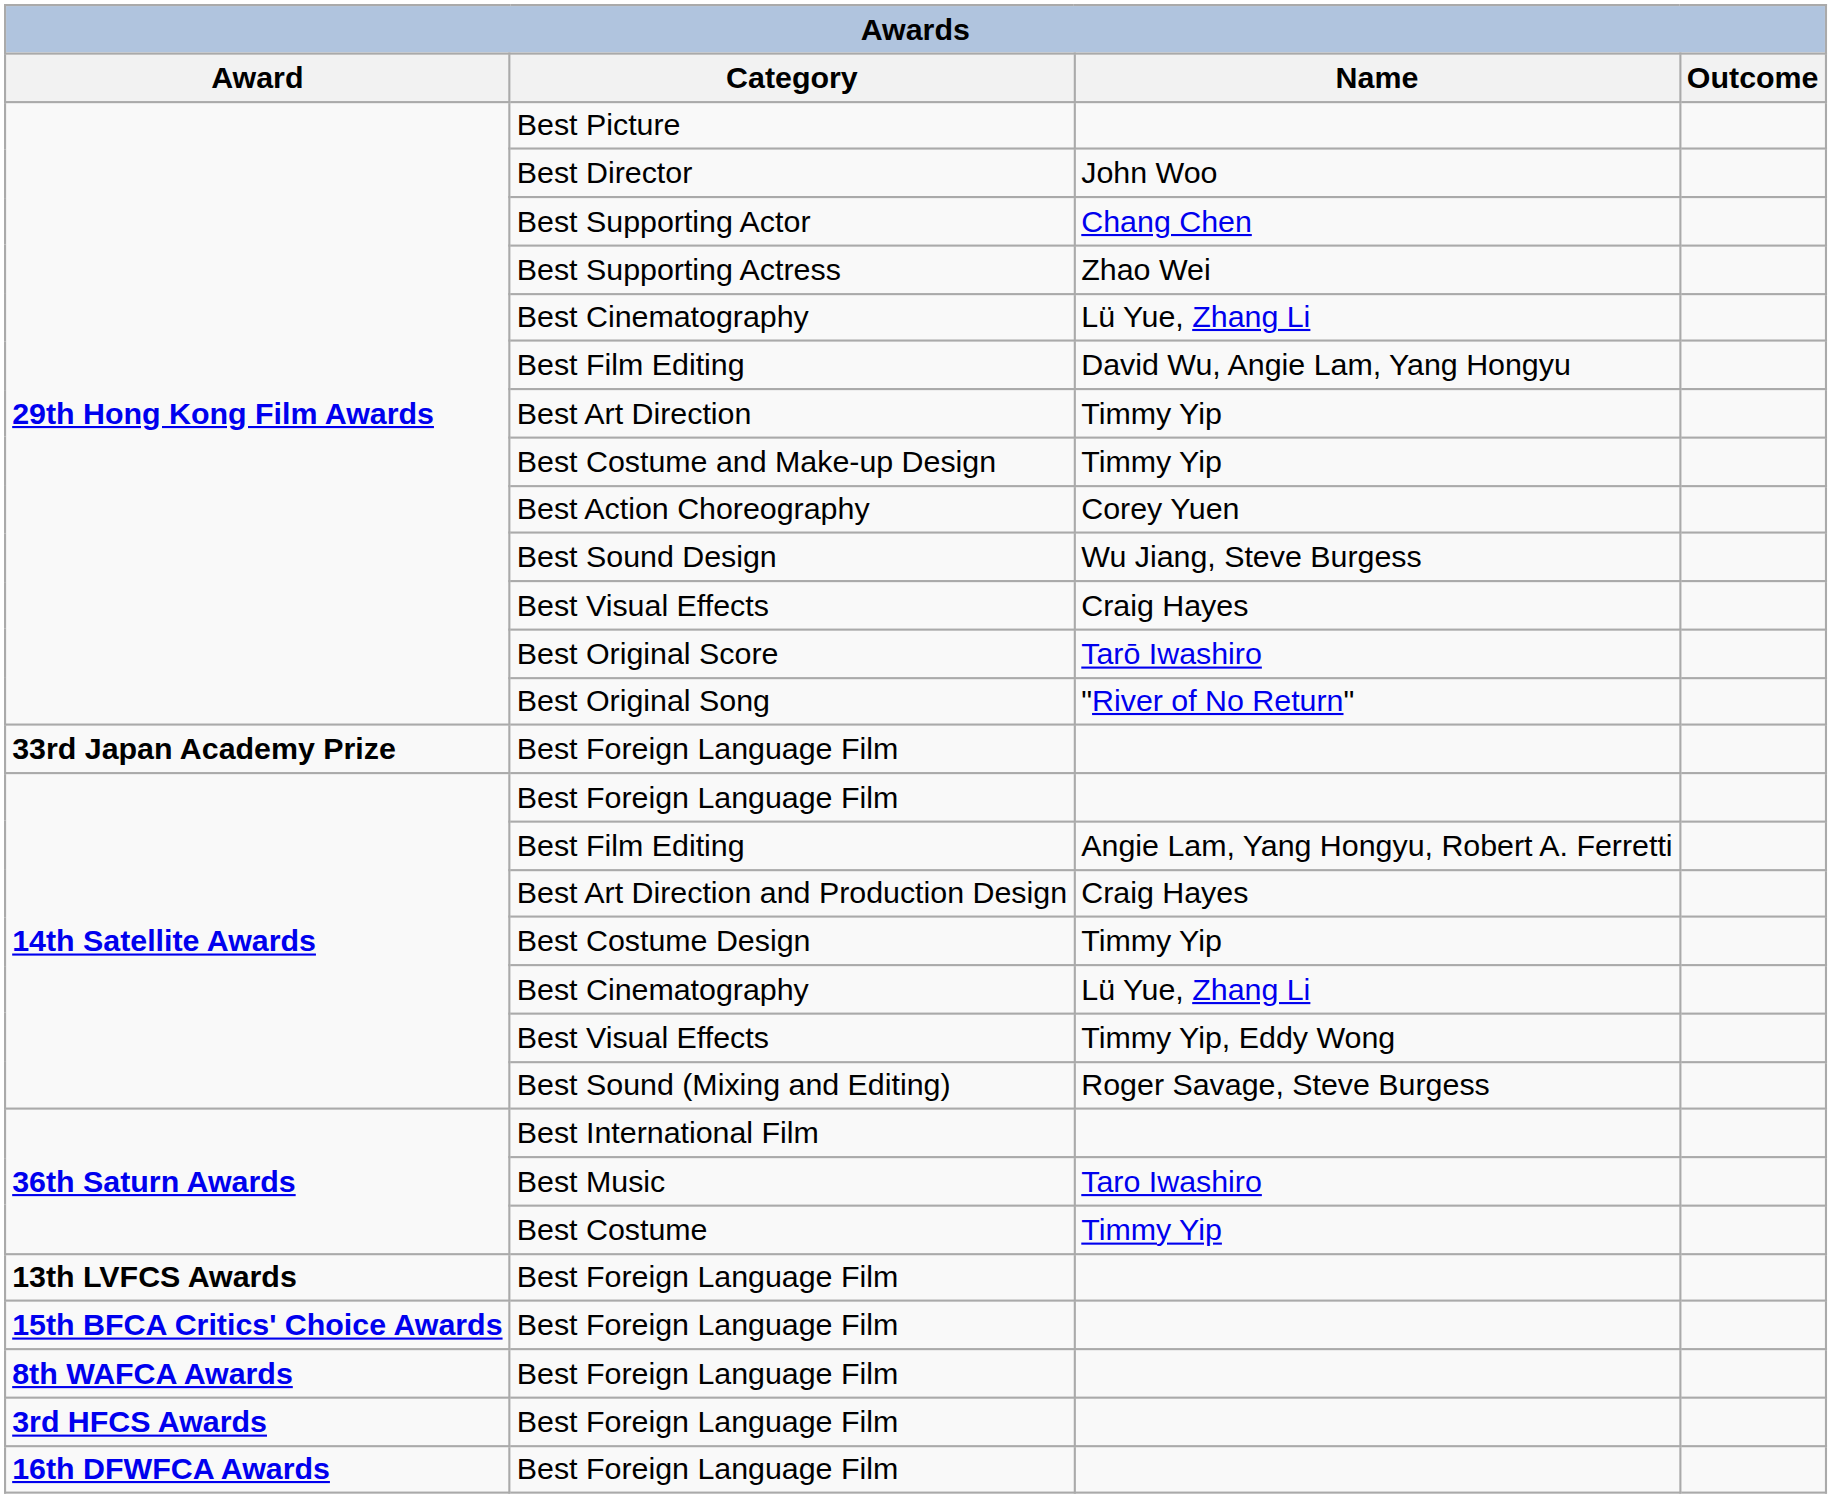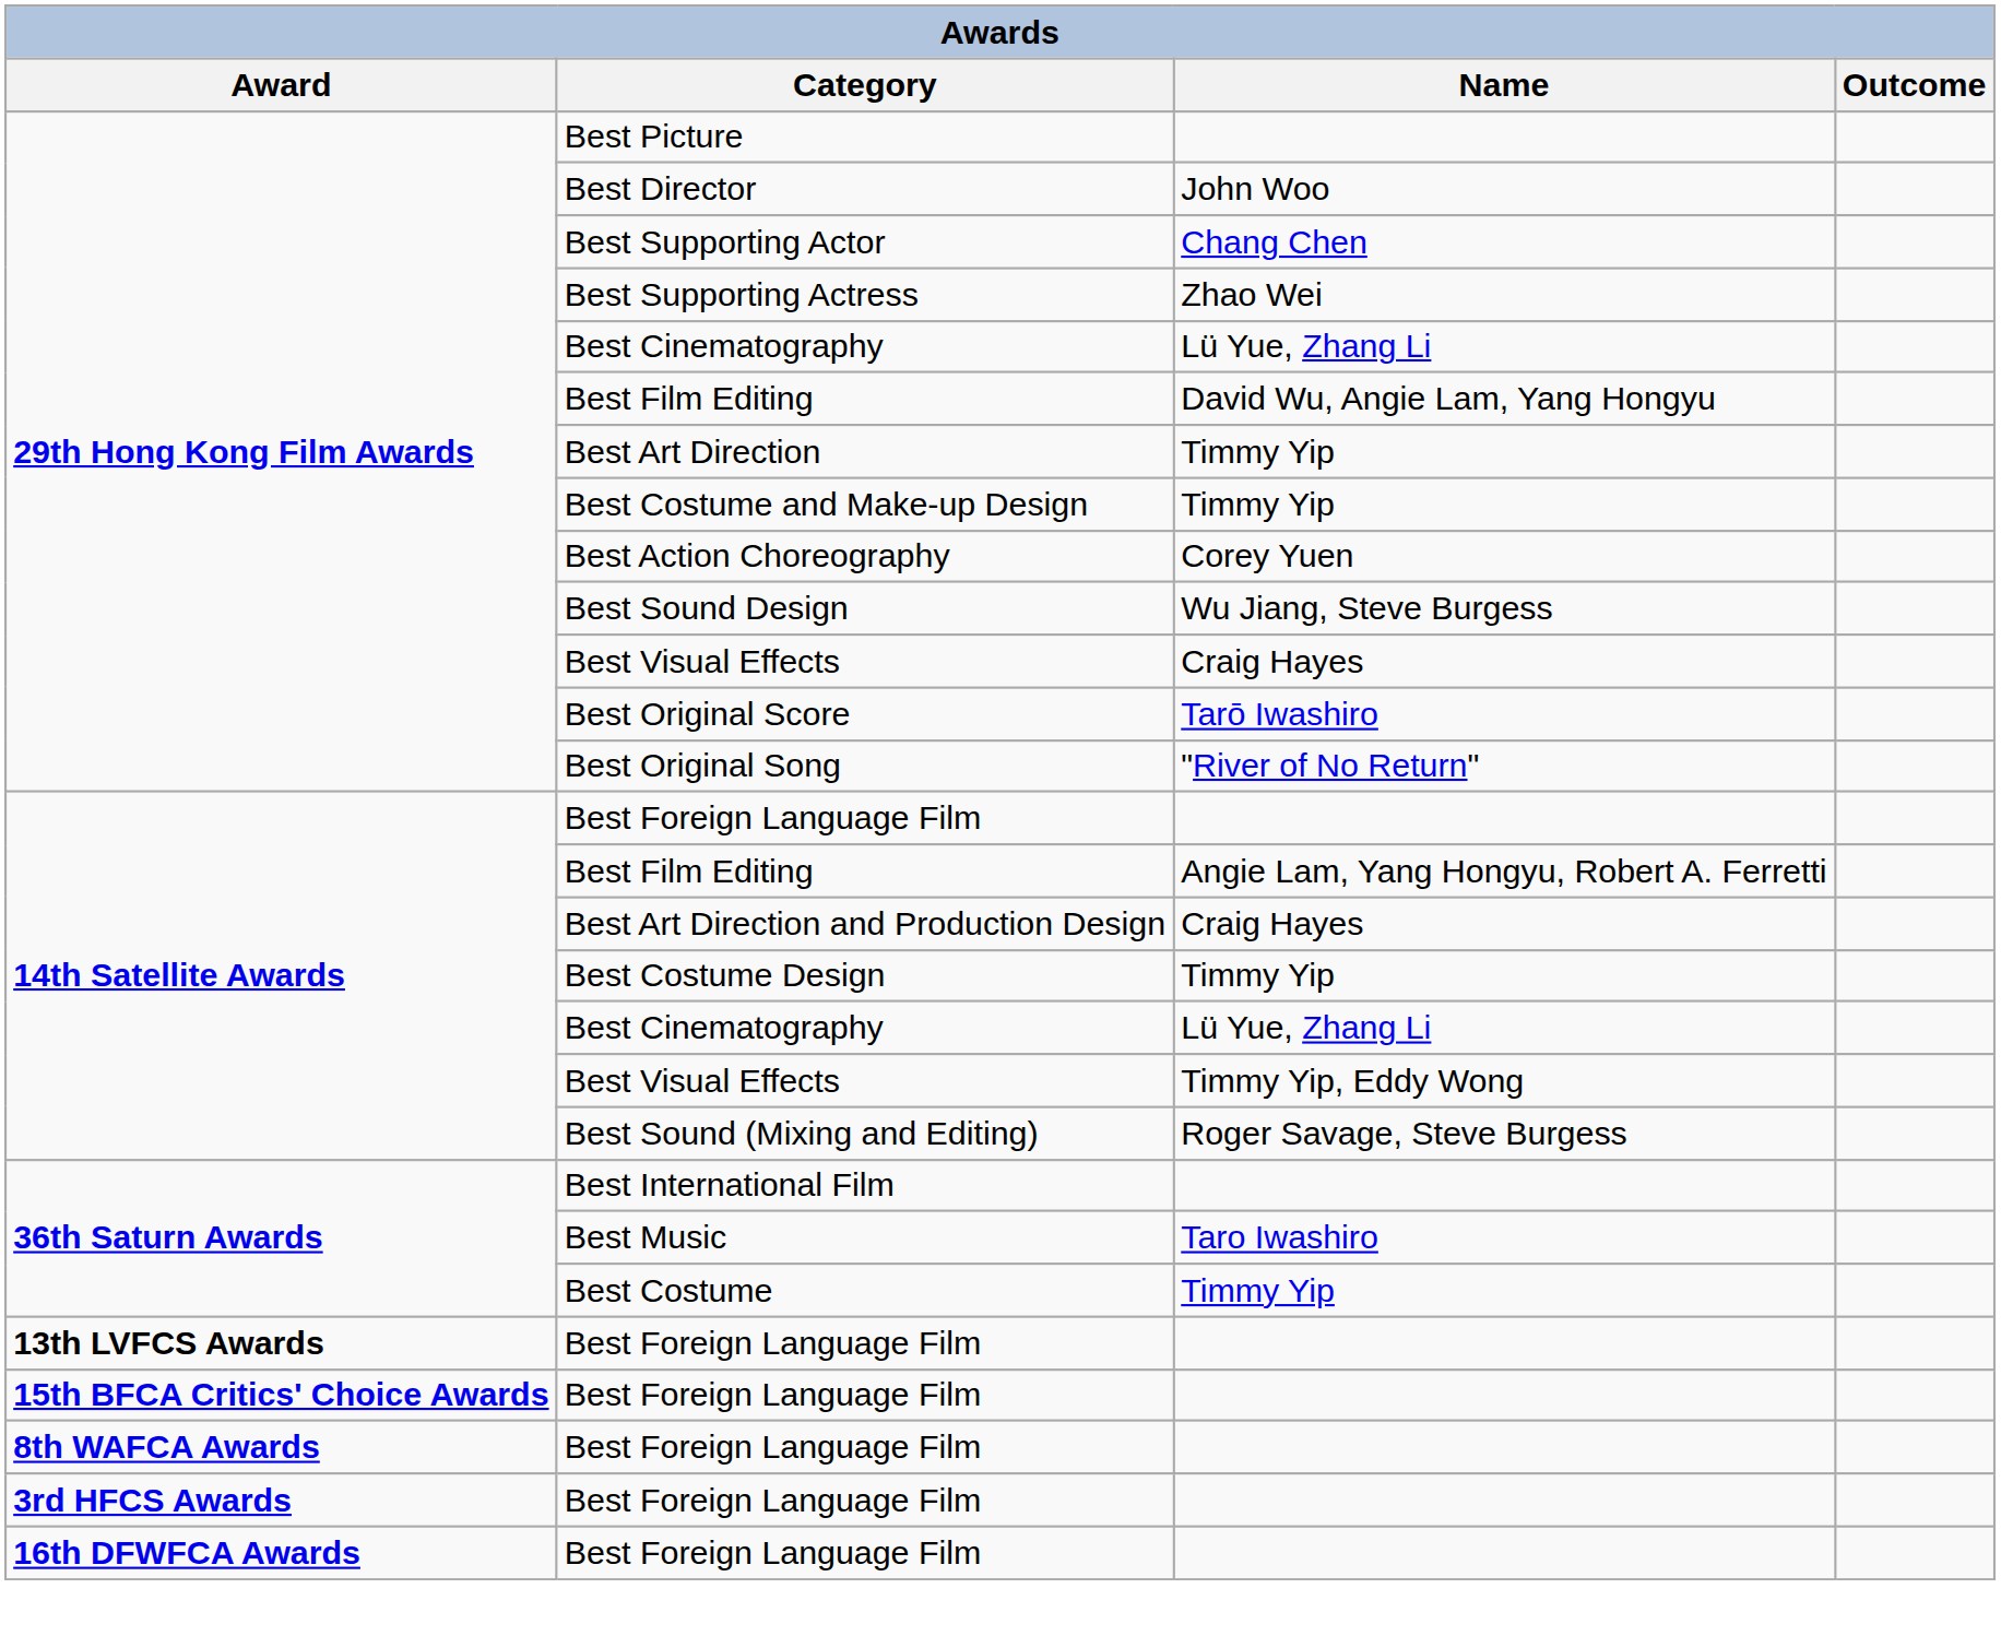- row: 33rd Japan Academy Prize | Best Foreign Language Film
